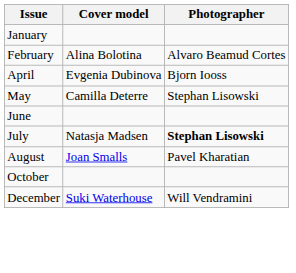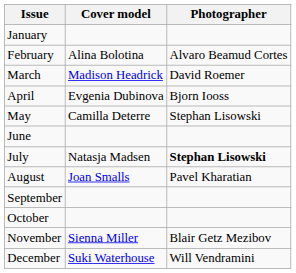+ row: March | Madison Headrick | David Roemer
+ row: September
+ row: November | Sienna Miller | Blair Getz Mezibov
